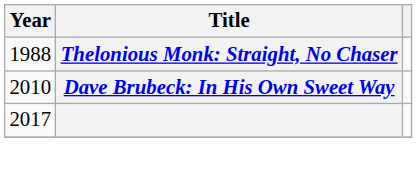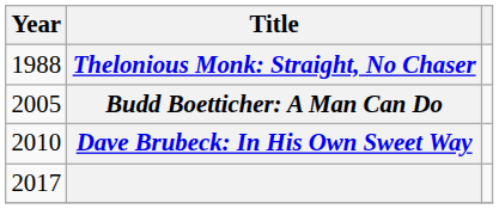+ row: 2005 | Budd Boetticher: A Man Can Do
